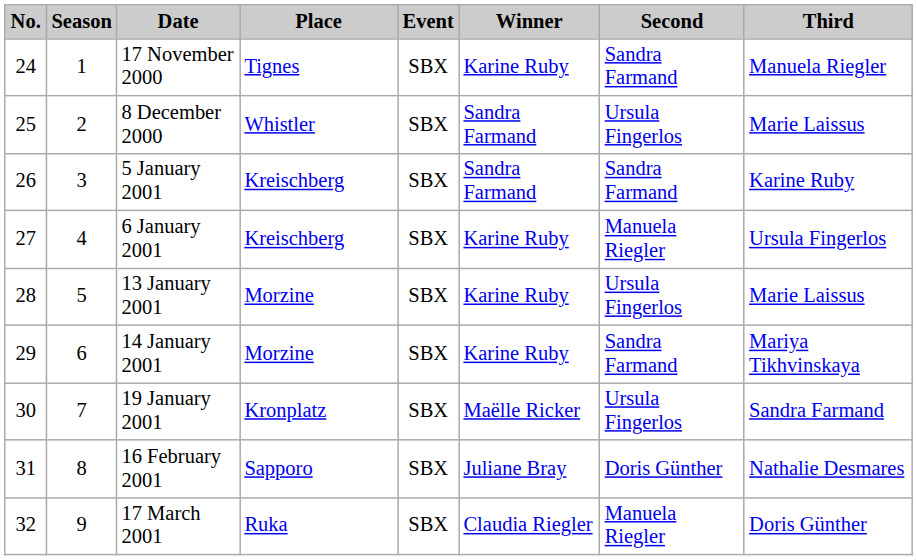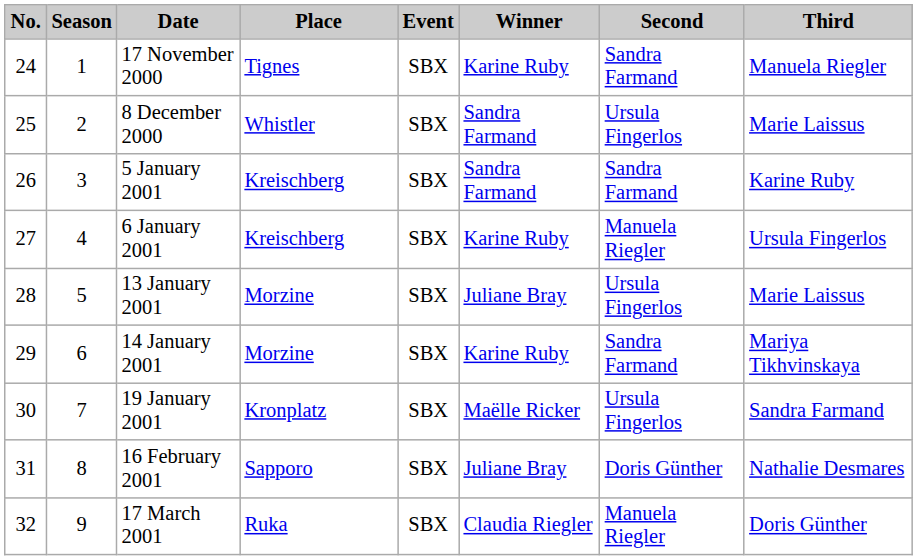13 January 2001 | Winner: Karine Ruby -> Juliane Bray
